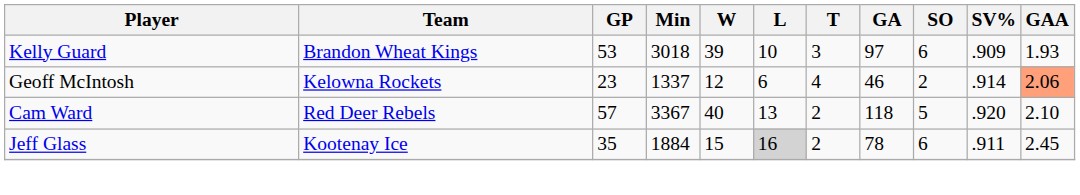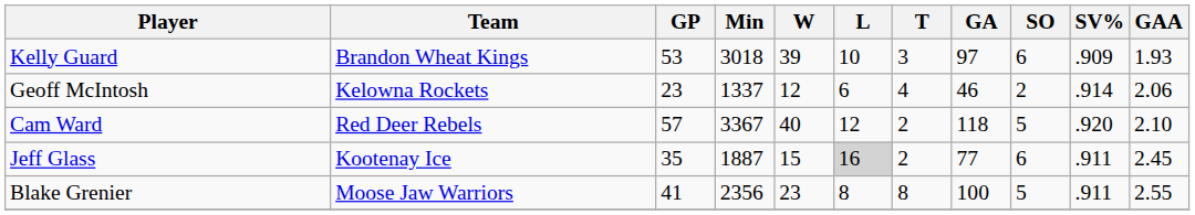Geoff McIntosh | GAA: lightsalmon background -> no background
Cam Ward | L: 13 -> 12
Jeff Glass | Min: 1884 -> 1887
Jeff Glass | GA: 78 -> 77
+ row: Blake Grenier | Moose Jaw Warriors | 41 | 2356 | 23 | 8 | 8 | 100 | 5 | .911 | 2.55
